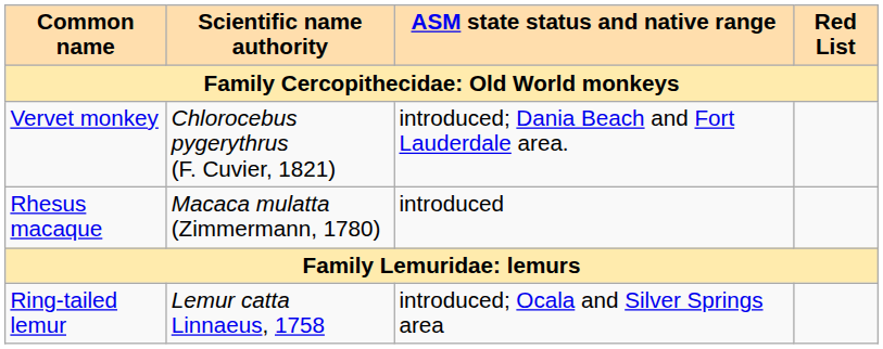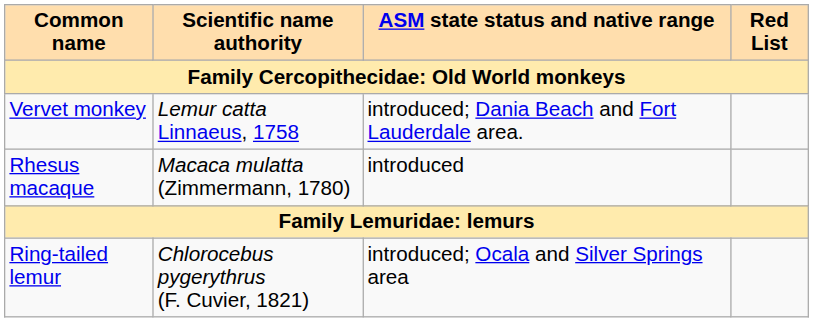Vervet monkey | Scientific name authority: Chlorocebus pygerythrus (F. Cuvier, 1821) -> Lemur catta Linnaeus, 1758
Ring-tailed lemur | Scientific name authority: Lemur catta Linnaeus, 1758 -> Chlorocebus pygerythrus (F. Cuvier, 1821)
